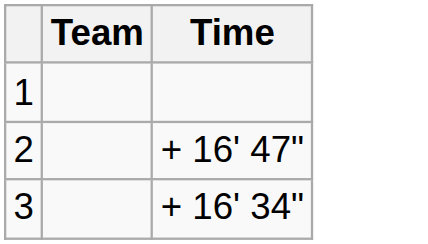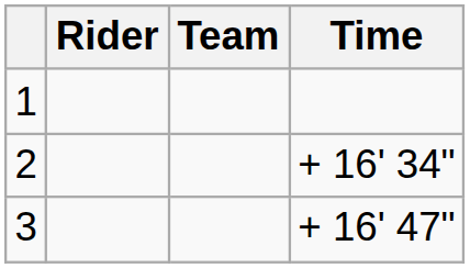+ column: Rider
2 | Time: + 16' 47" -> + 16' 34"
3 | Time: + 16' 34" -> + 16' 47"
